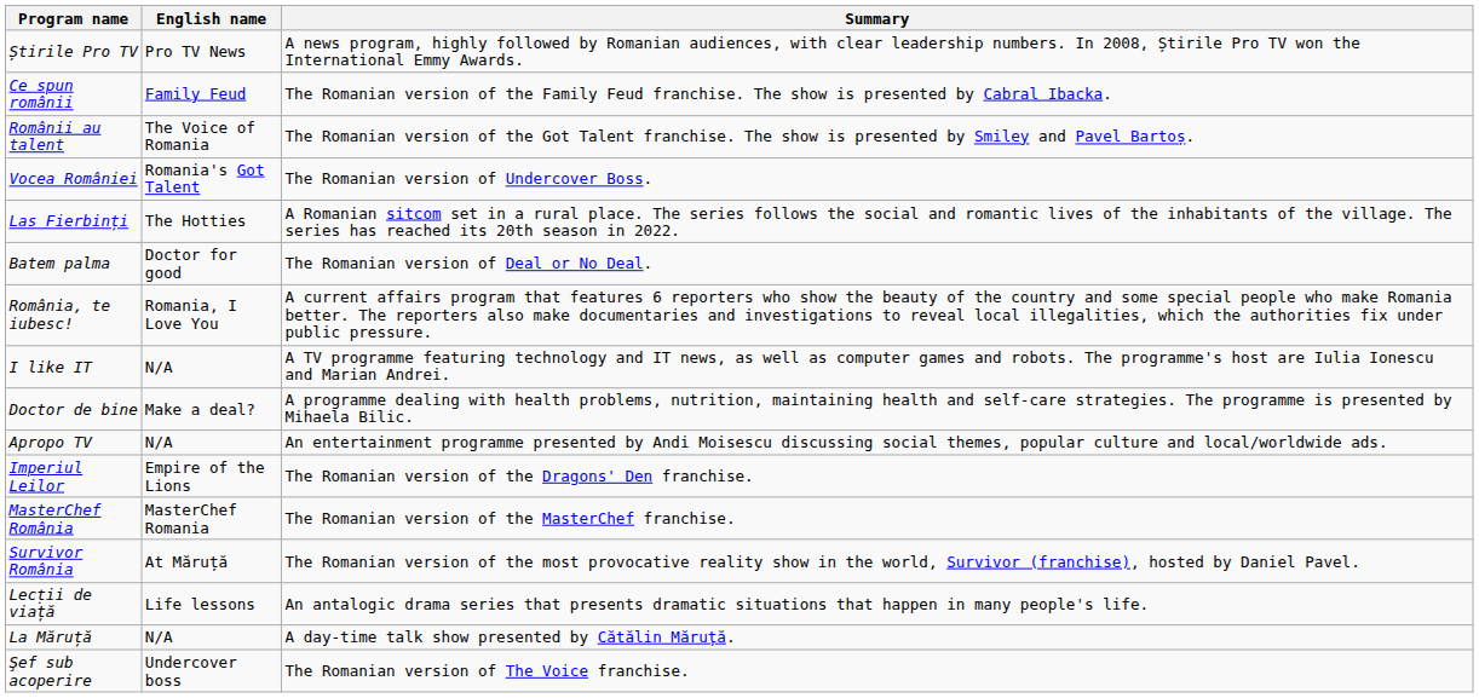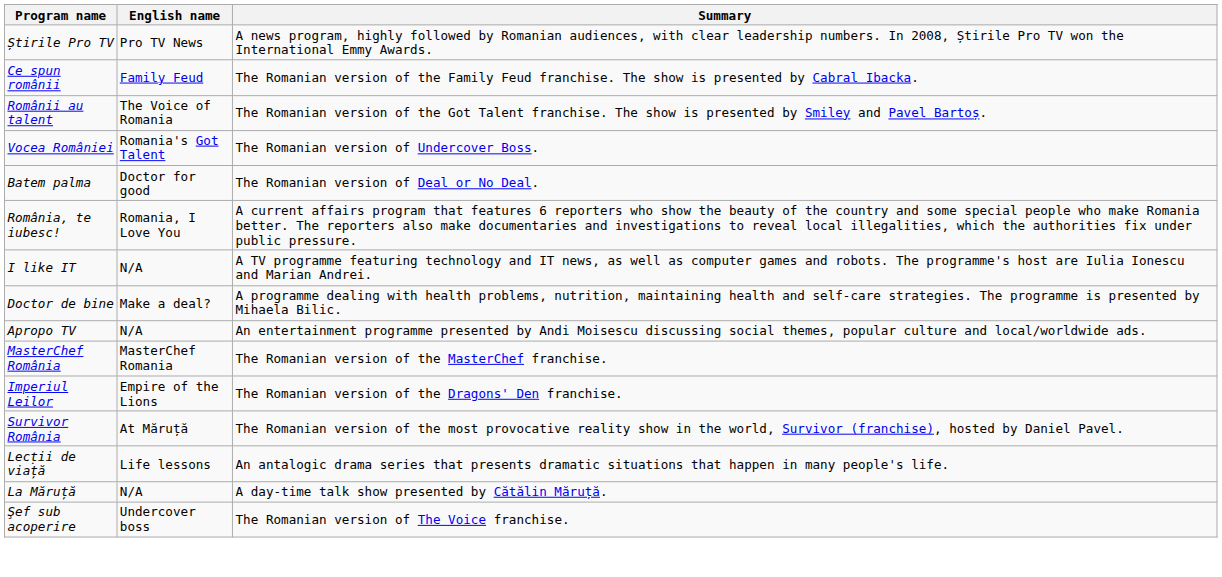- row: Las Fierbinți | The Hotties | A Romanian sitcom set in a rural place. The series follows the social and romantic lives of the inhabitants of the village. The series has reached its 20th season in 2022.
rows swapped: MasterChef România <-> Imperiul Leilor
